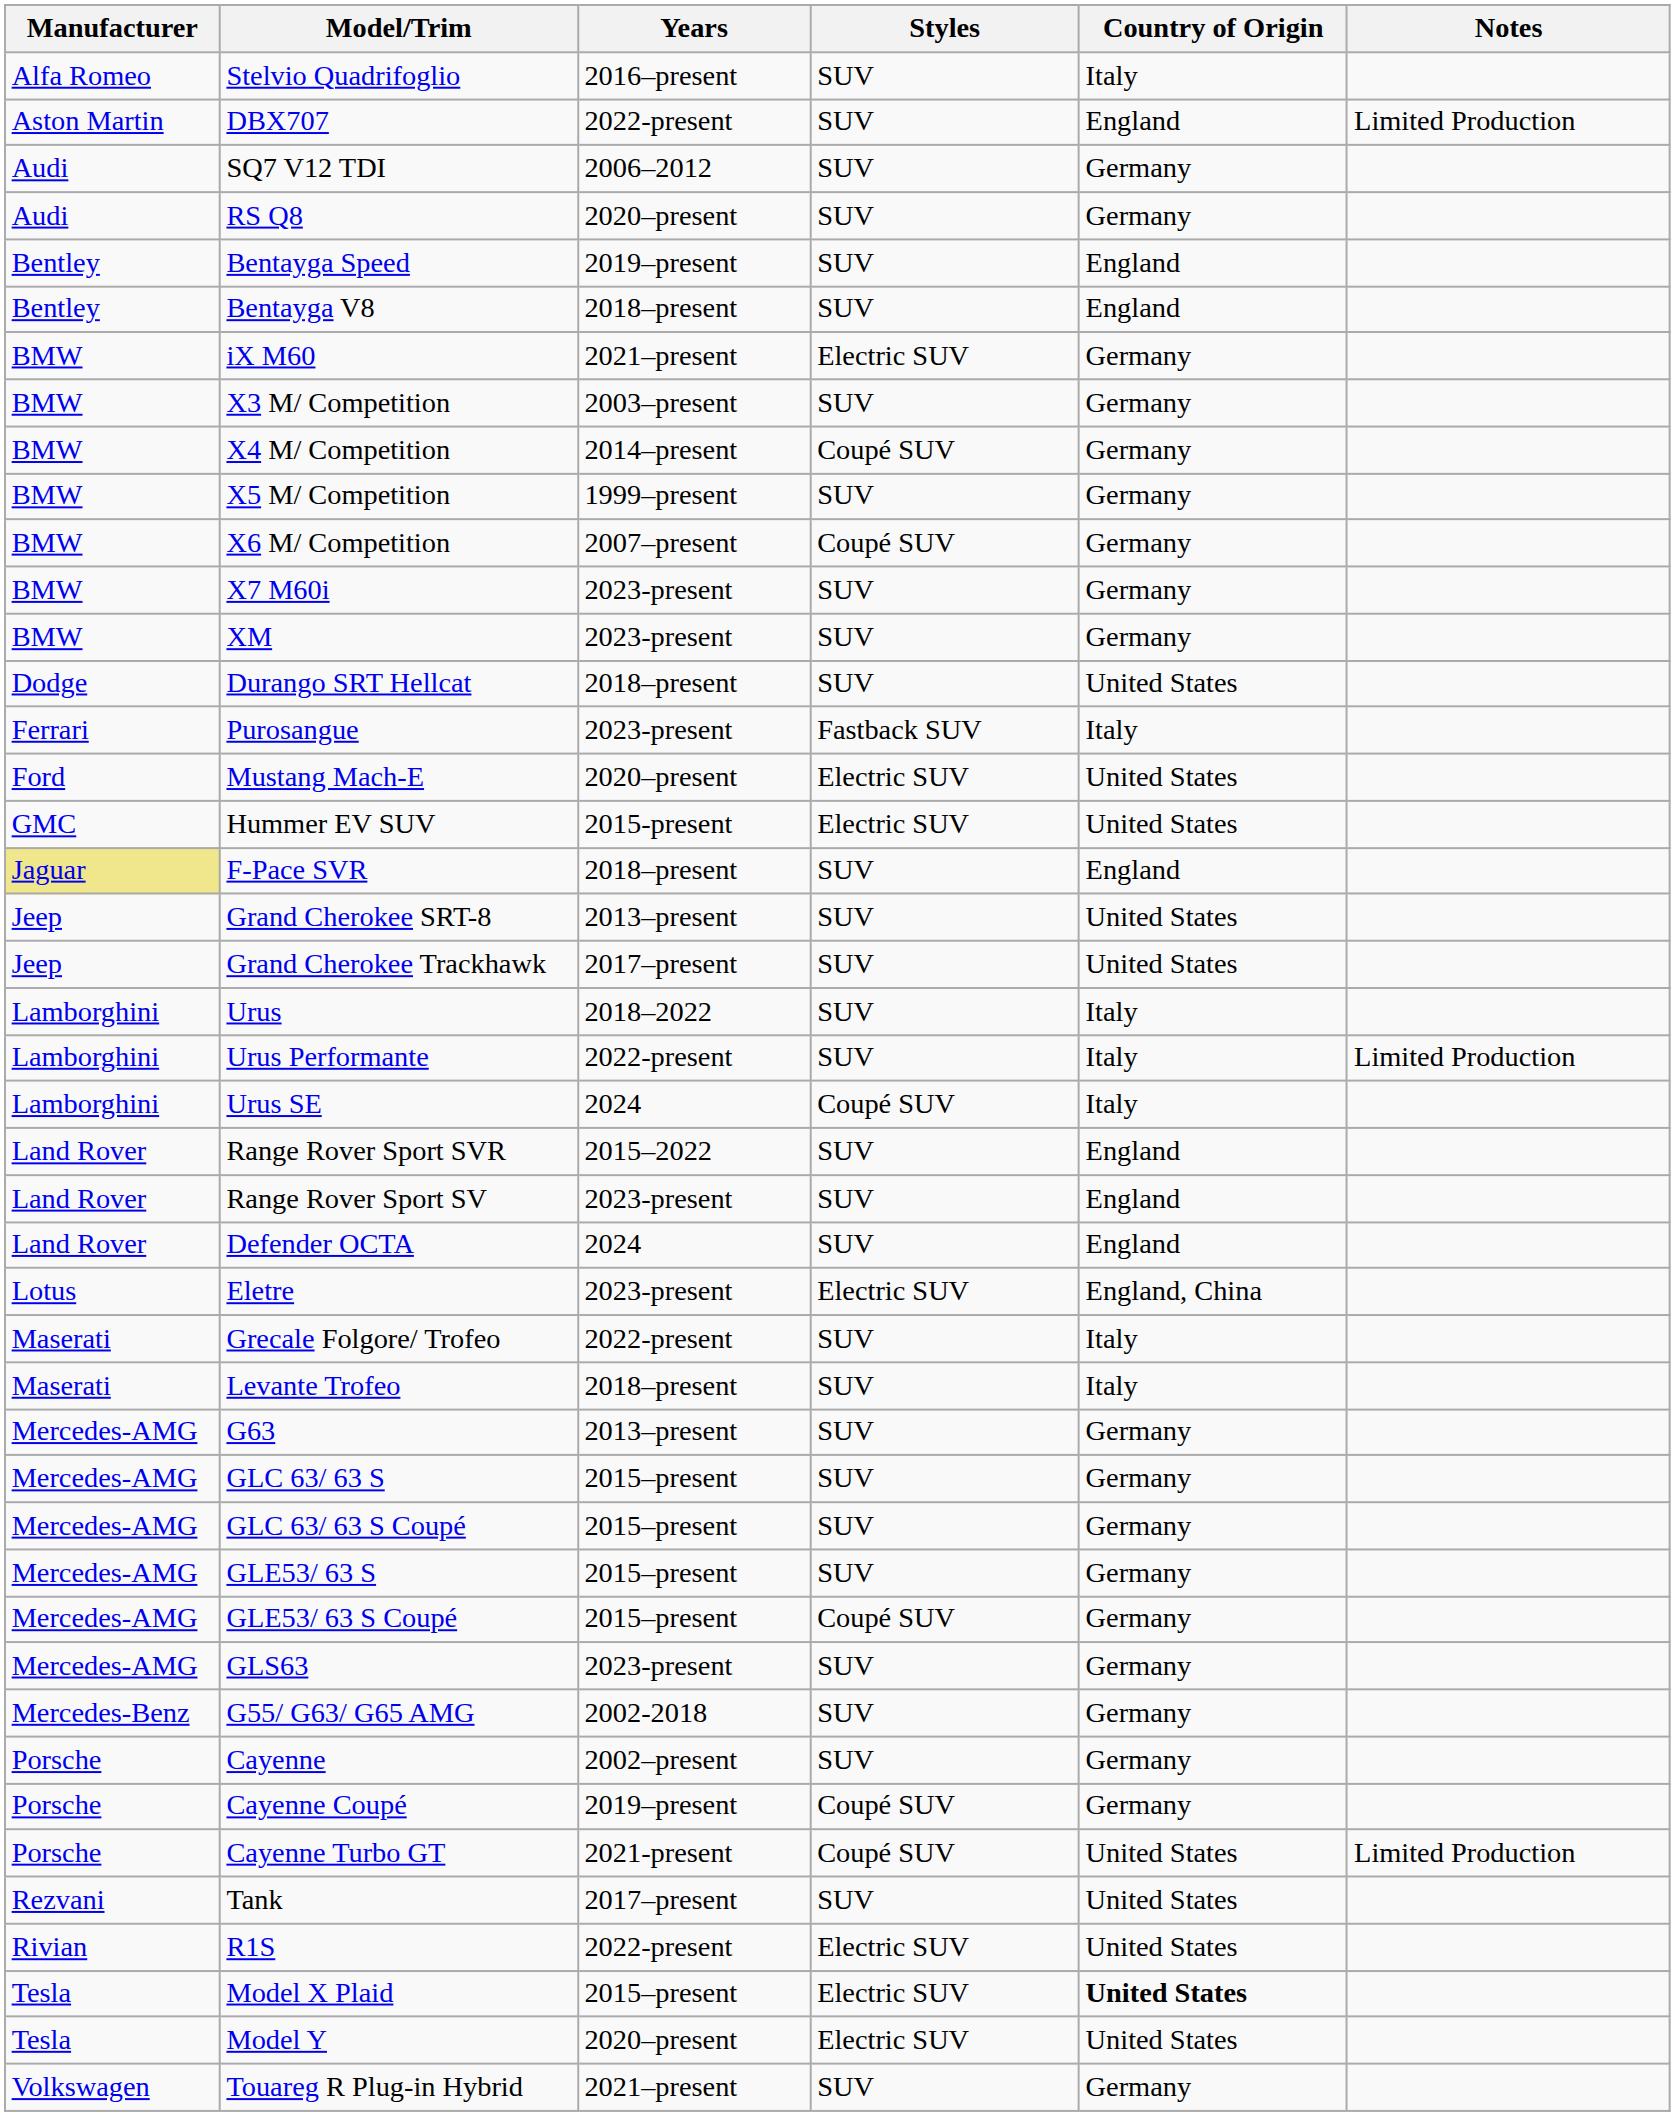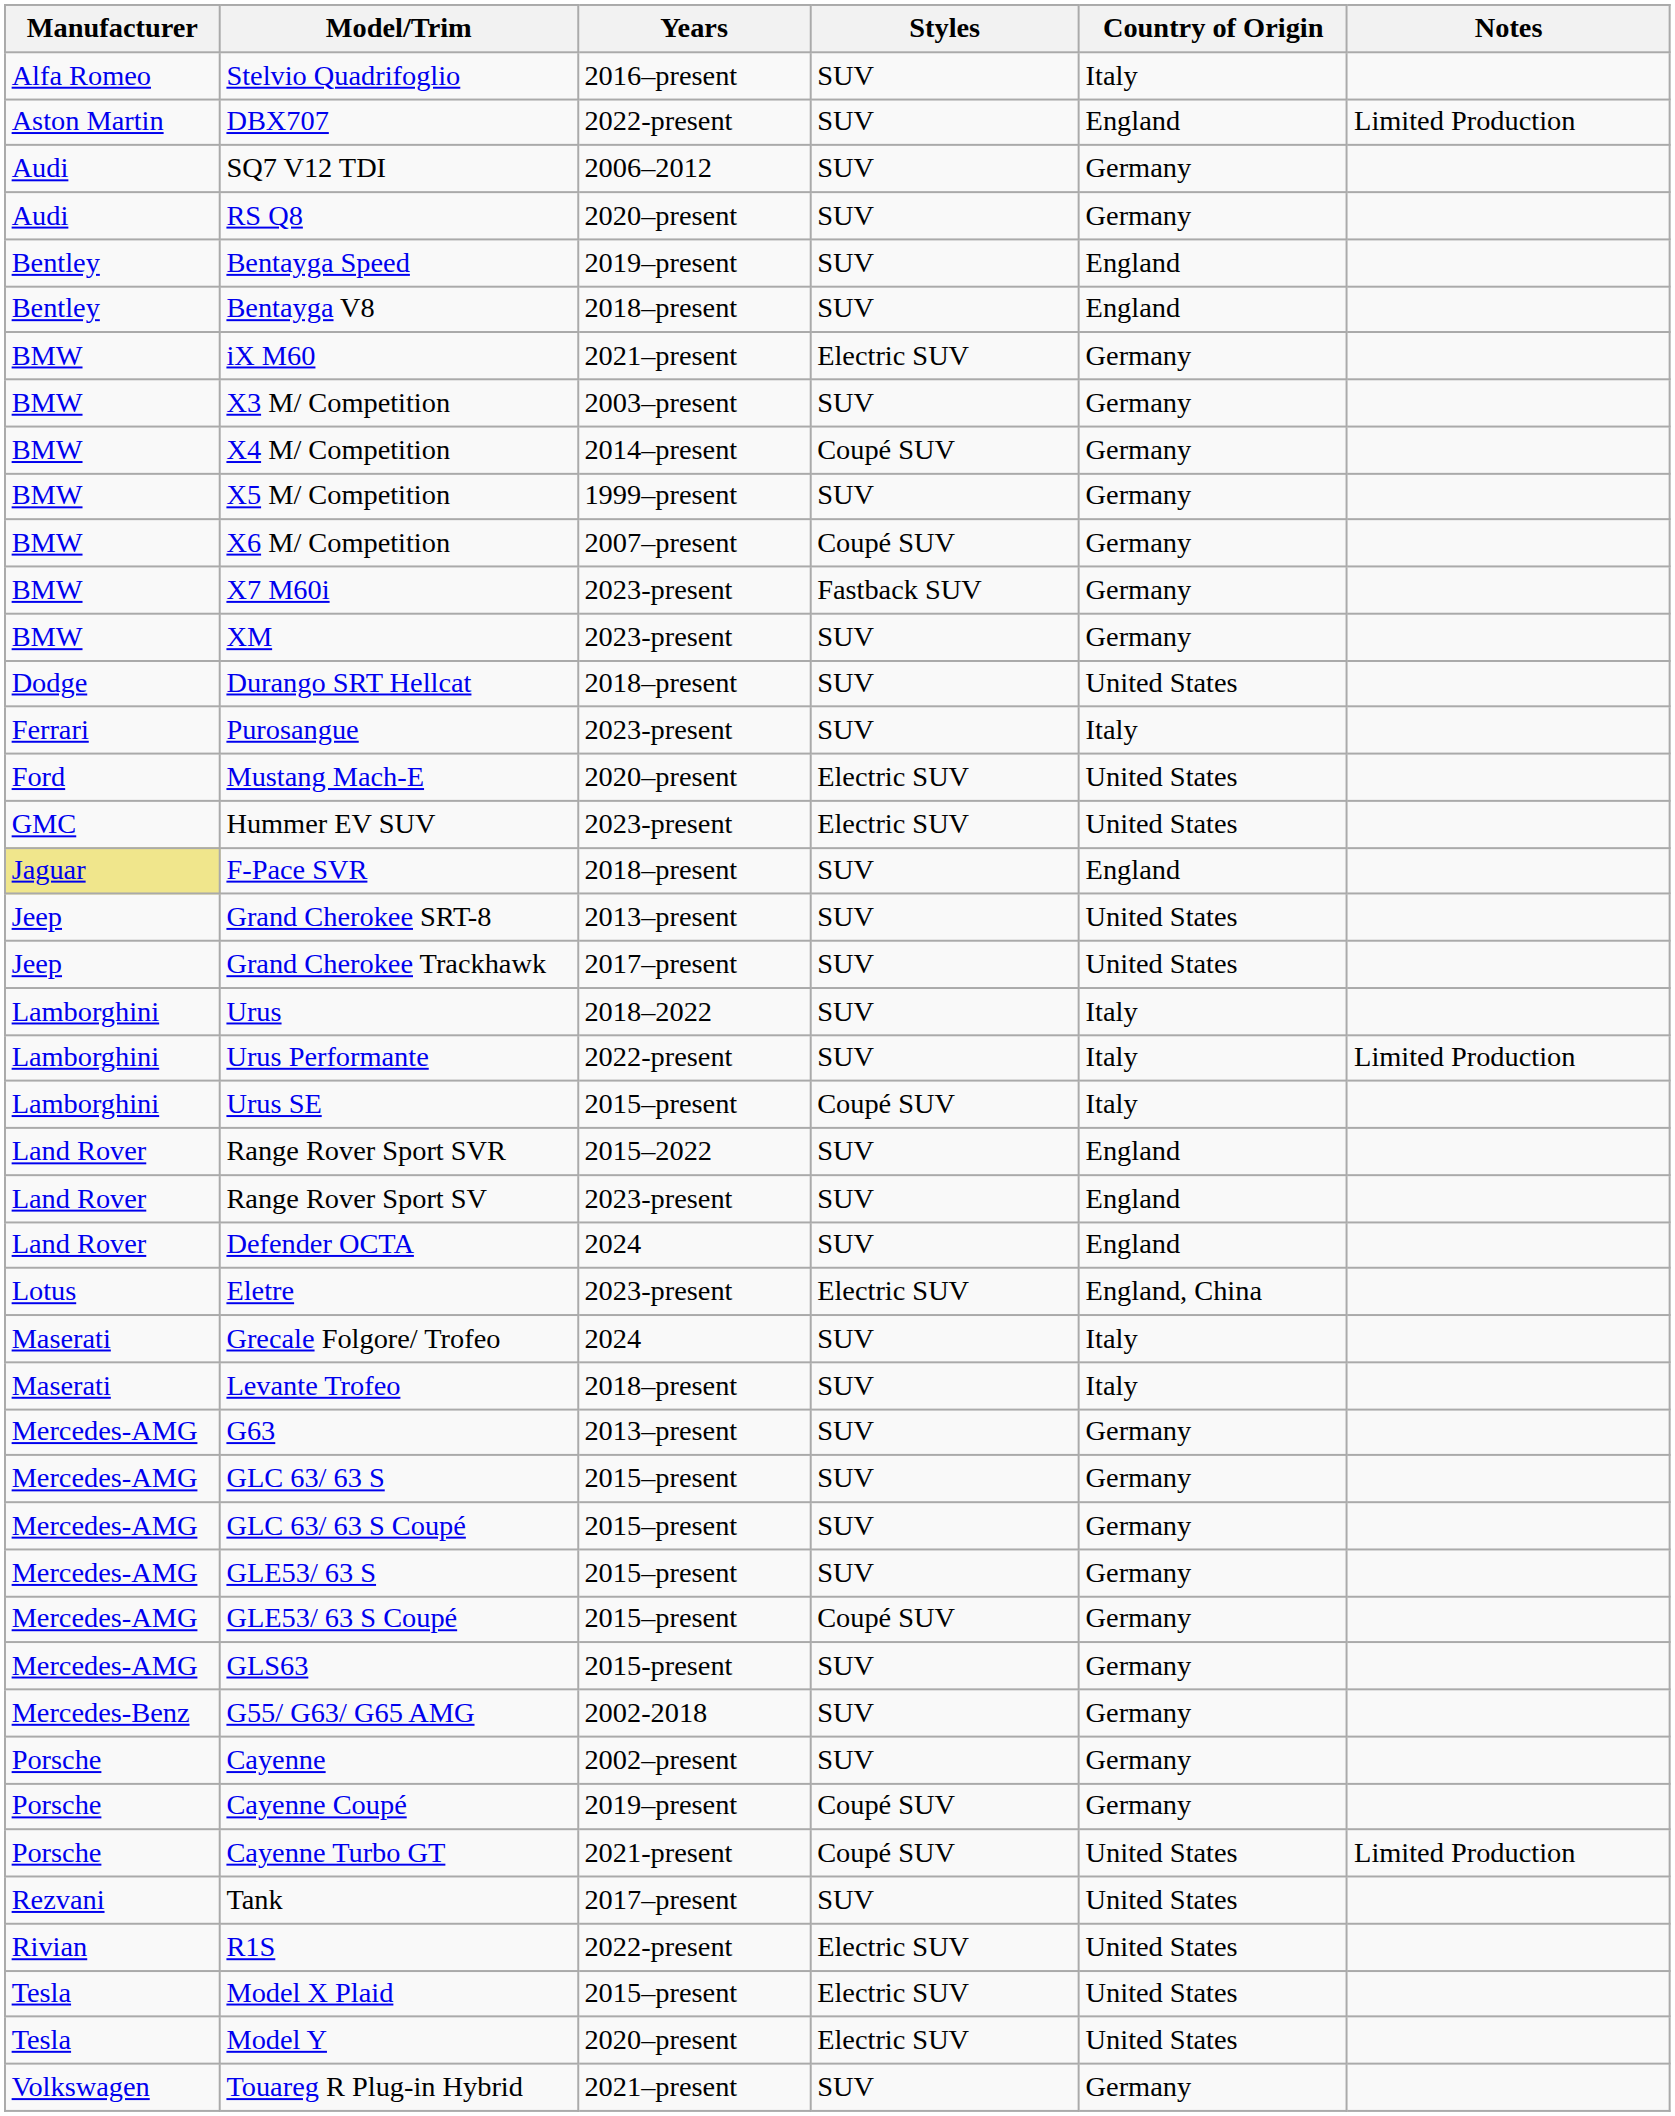X7 M60i | Styles: SUV -> Fastback SUV
Purosangue | Styles: Fastback SUV -> SUV
Hummer EV SUV | Years: 2015-present -> 2023-present
Urus SE | Years: 2024 -> 2015–present
Grecale Folgore/ Trofeo | Years: 2022-present -> 2024
GLS63 | Years: 2023-present -> 2015-present
Model X Plaid | Country of Origin: bold -> normal
